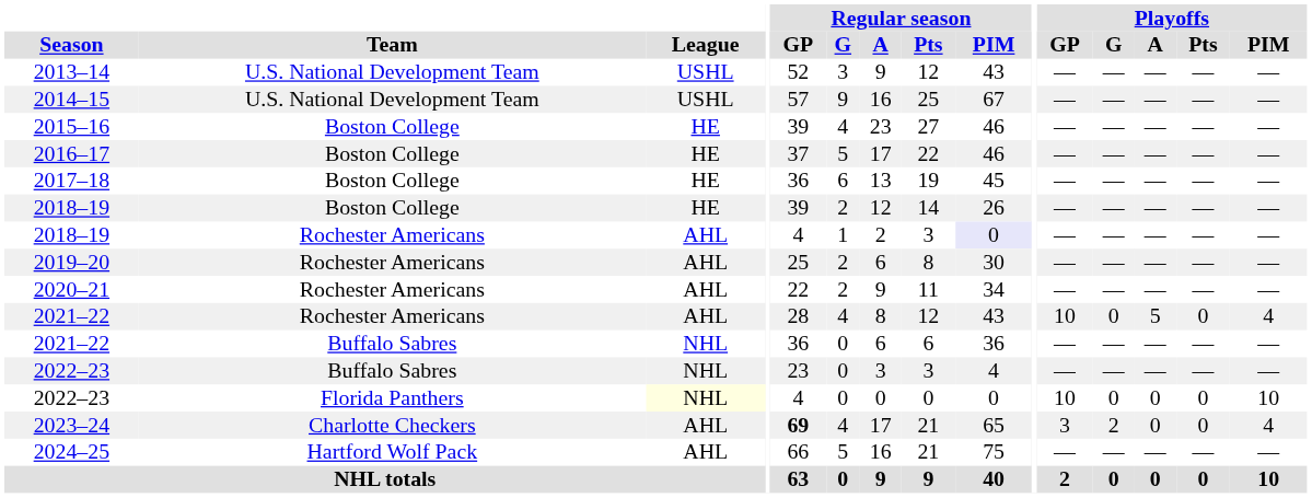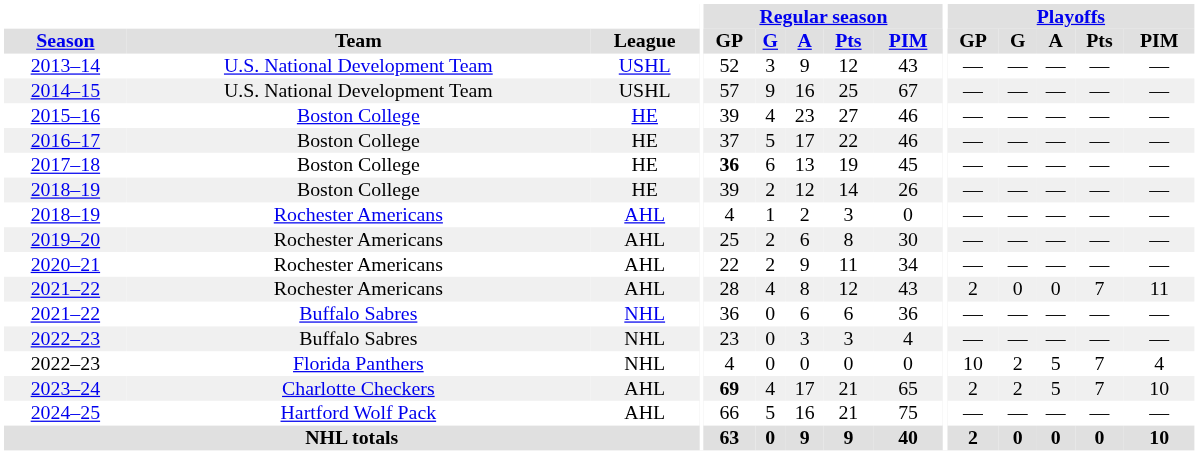2017–18 | Regular season / GP: normal -> bold
2018–19 / Rochester Americans | Regular season / PIM: lavender background -> no background
2021–22 / Rochester Americans | Playoffs / GP: 10 -> 2
2021–22 / Rochester Americans | Playoffs / A: 5 -> 0
2021–22 / Rochester Americans | Playoffs / Pts: 0 -> 7
2021–22 / Rochester Americans | Playoffs / PIM: 4 -> 11
2022–23 / Florida Panthers | League: lightyellow background -> no background
2022–23 / Florida Panthers | Playoffs / G: 0 -> 2
2022–23 / Florida Panthers | Playoffs / A: 0 -> 5
2022–23 / Florida Panthers | Playoffs / Pts: 0 -> 7
2022–23 / Florida Panthers | Playoffs / PIM: 10 -> 4
2023–24 | Playoffs / GP: 3 -> 2
2023–24 | Playoffs / A: 0 -> 5
2023–24 | Playoffs / Pts: 0 -> 7
2023–24 | Playoffs / PIM: 4 -> 10
